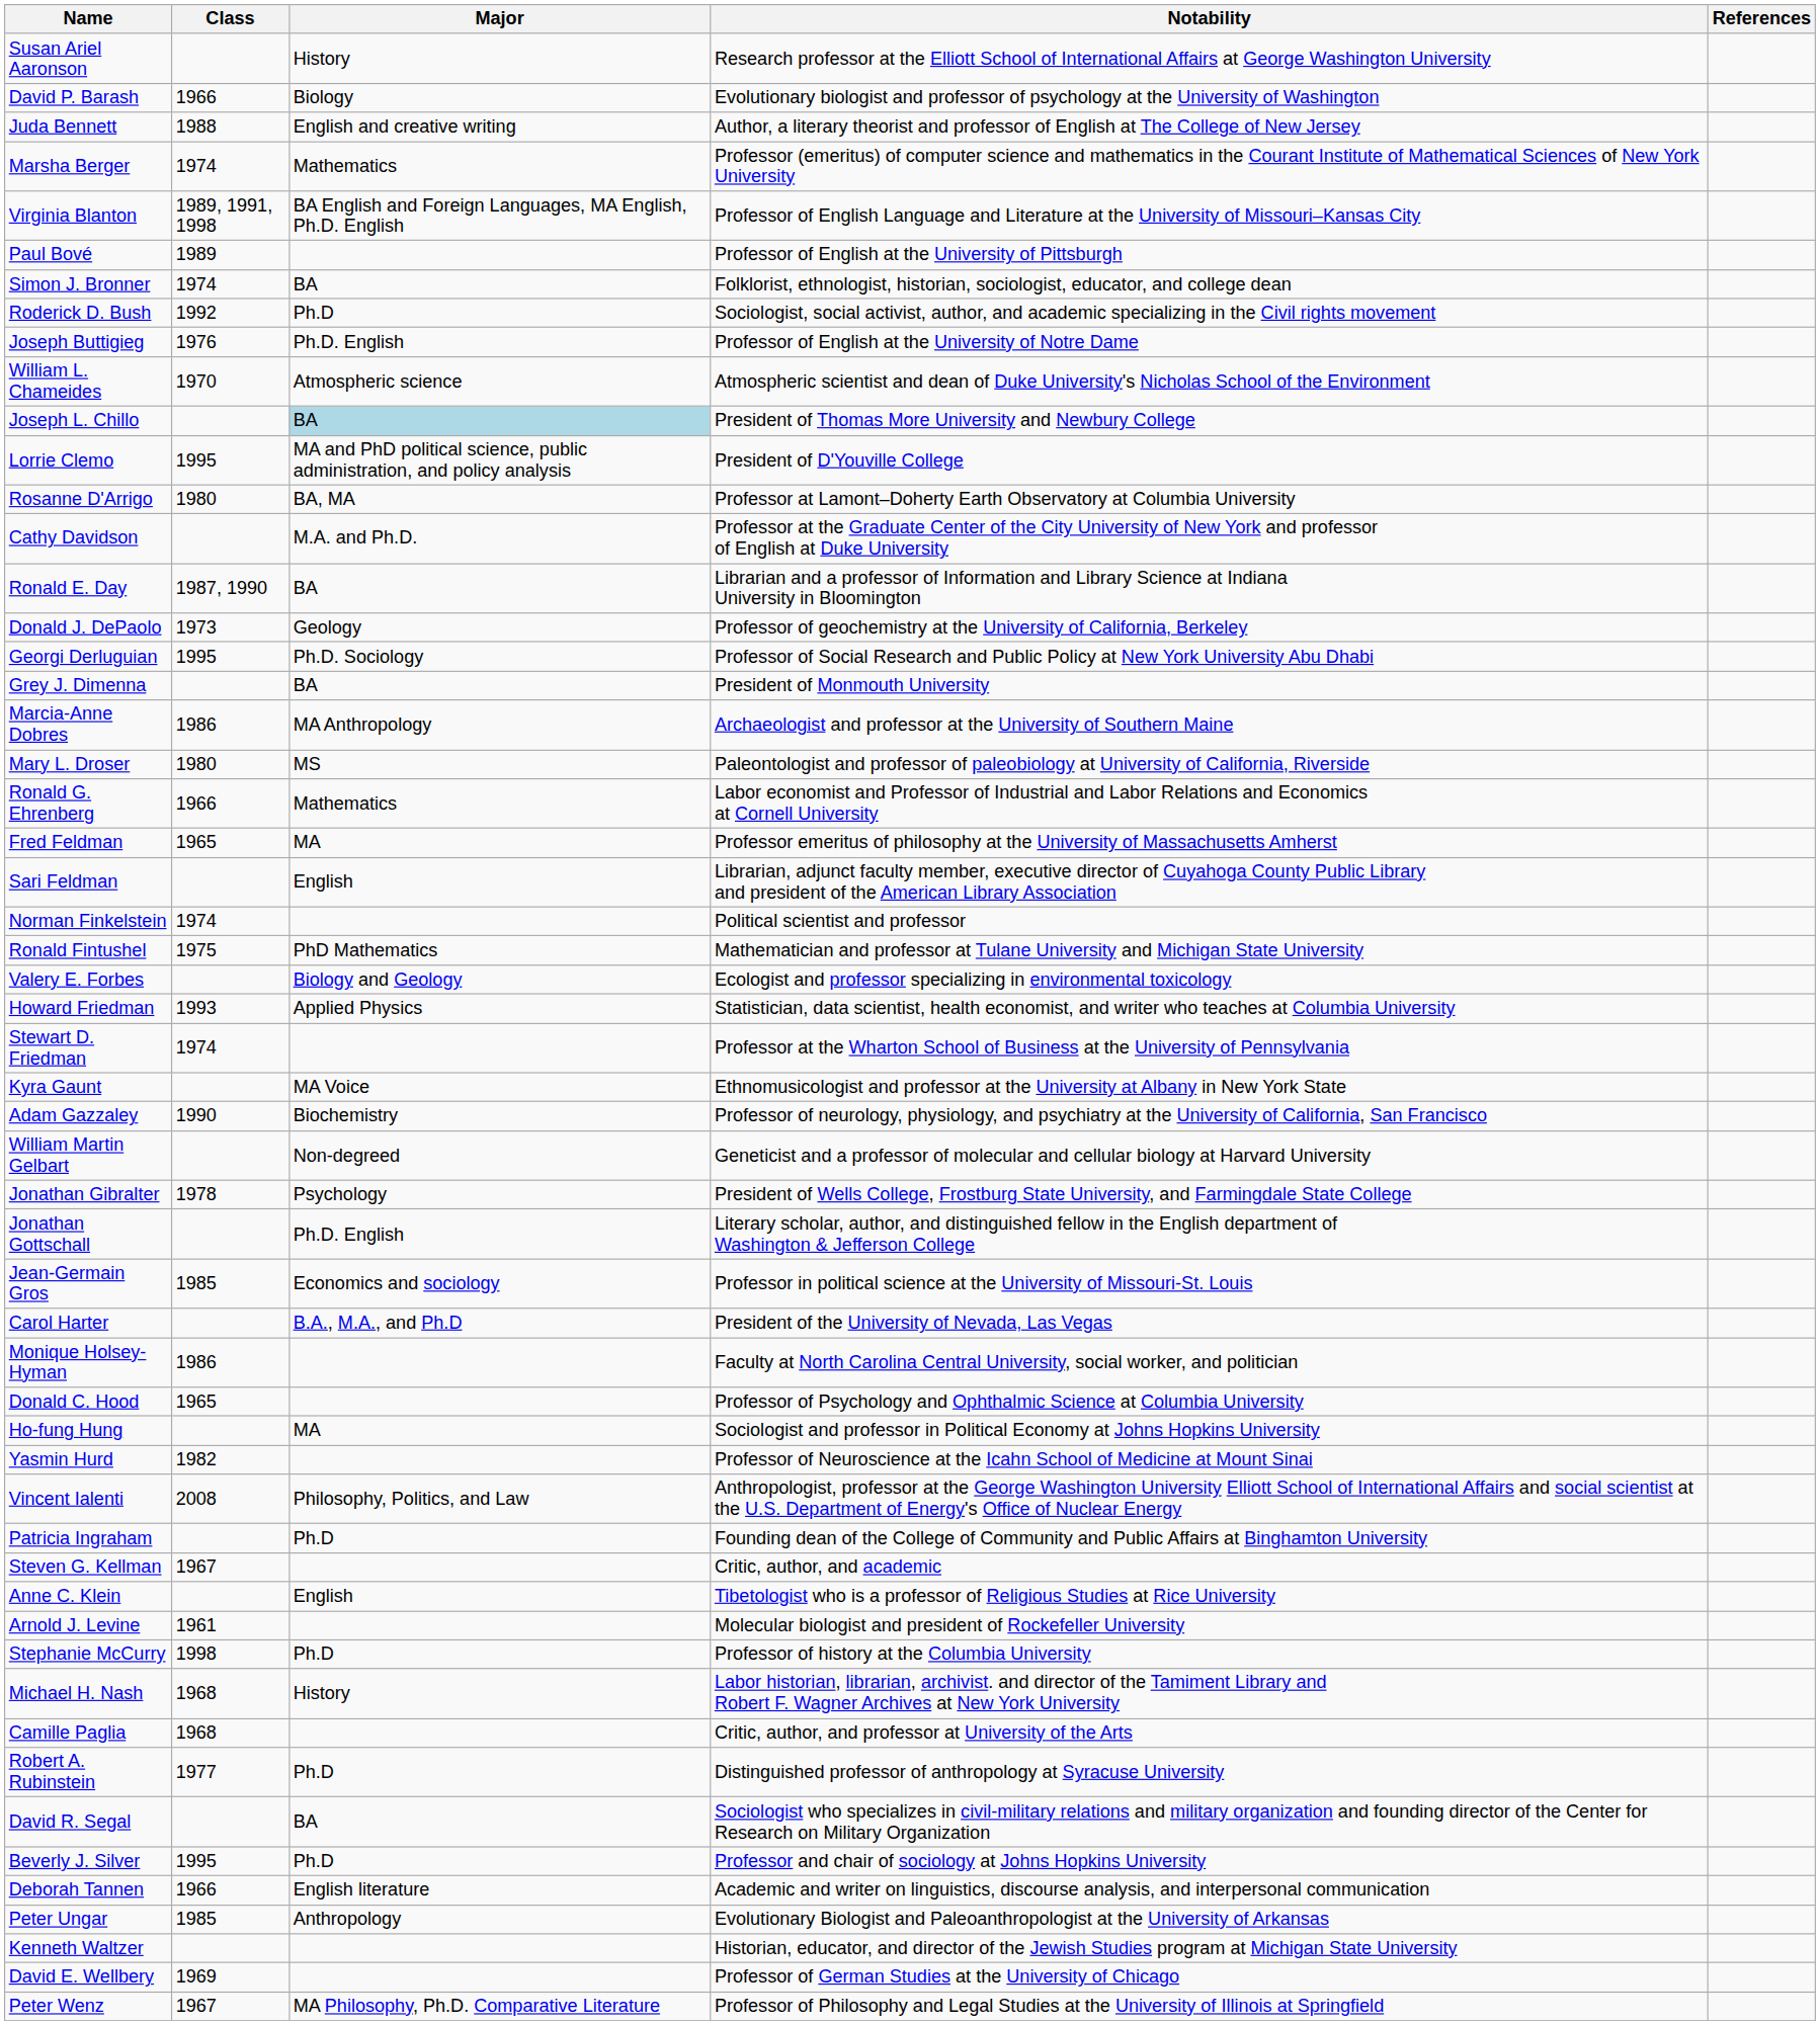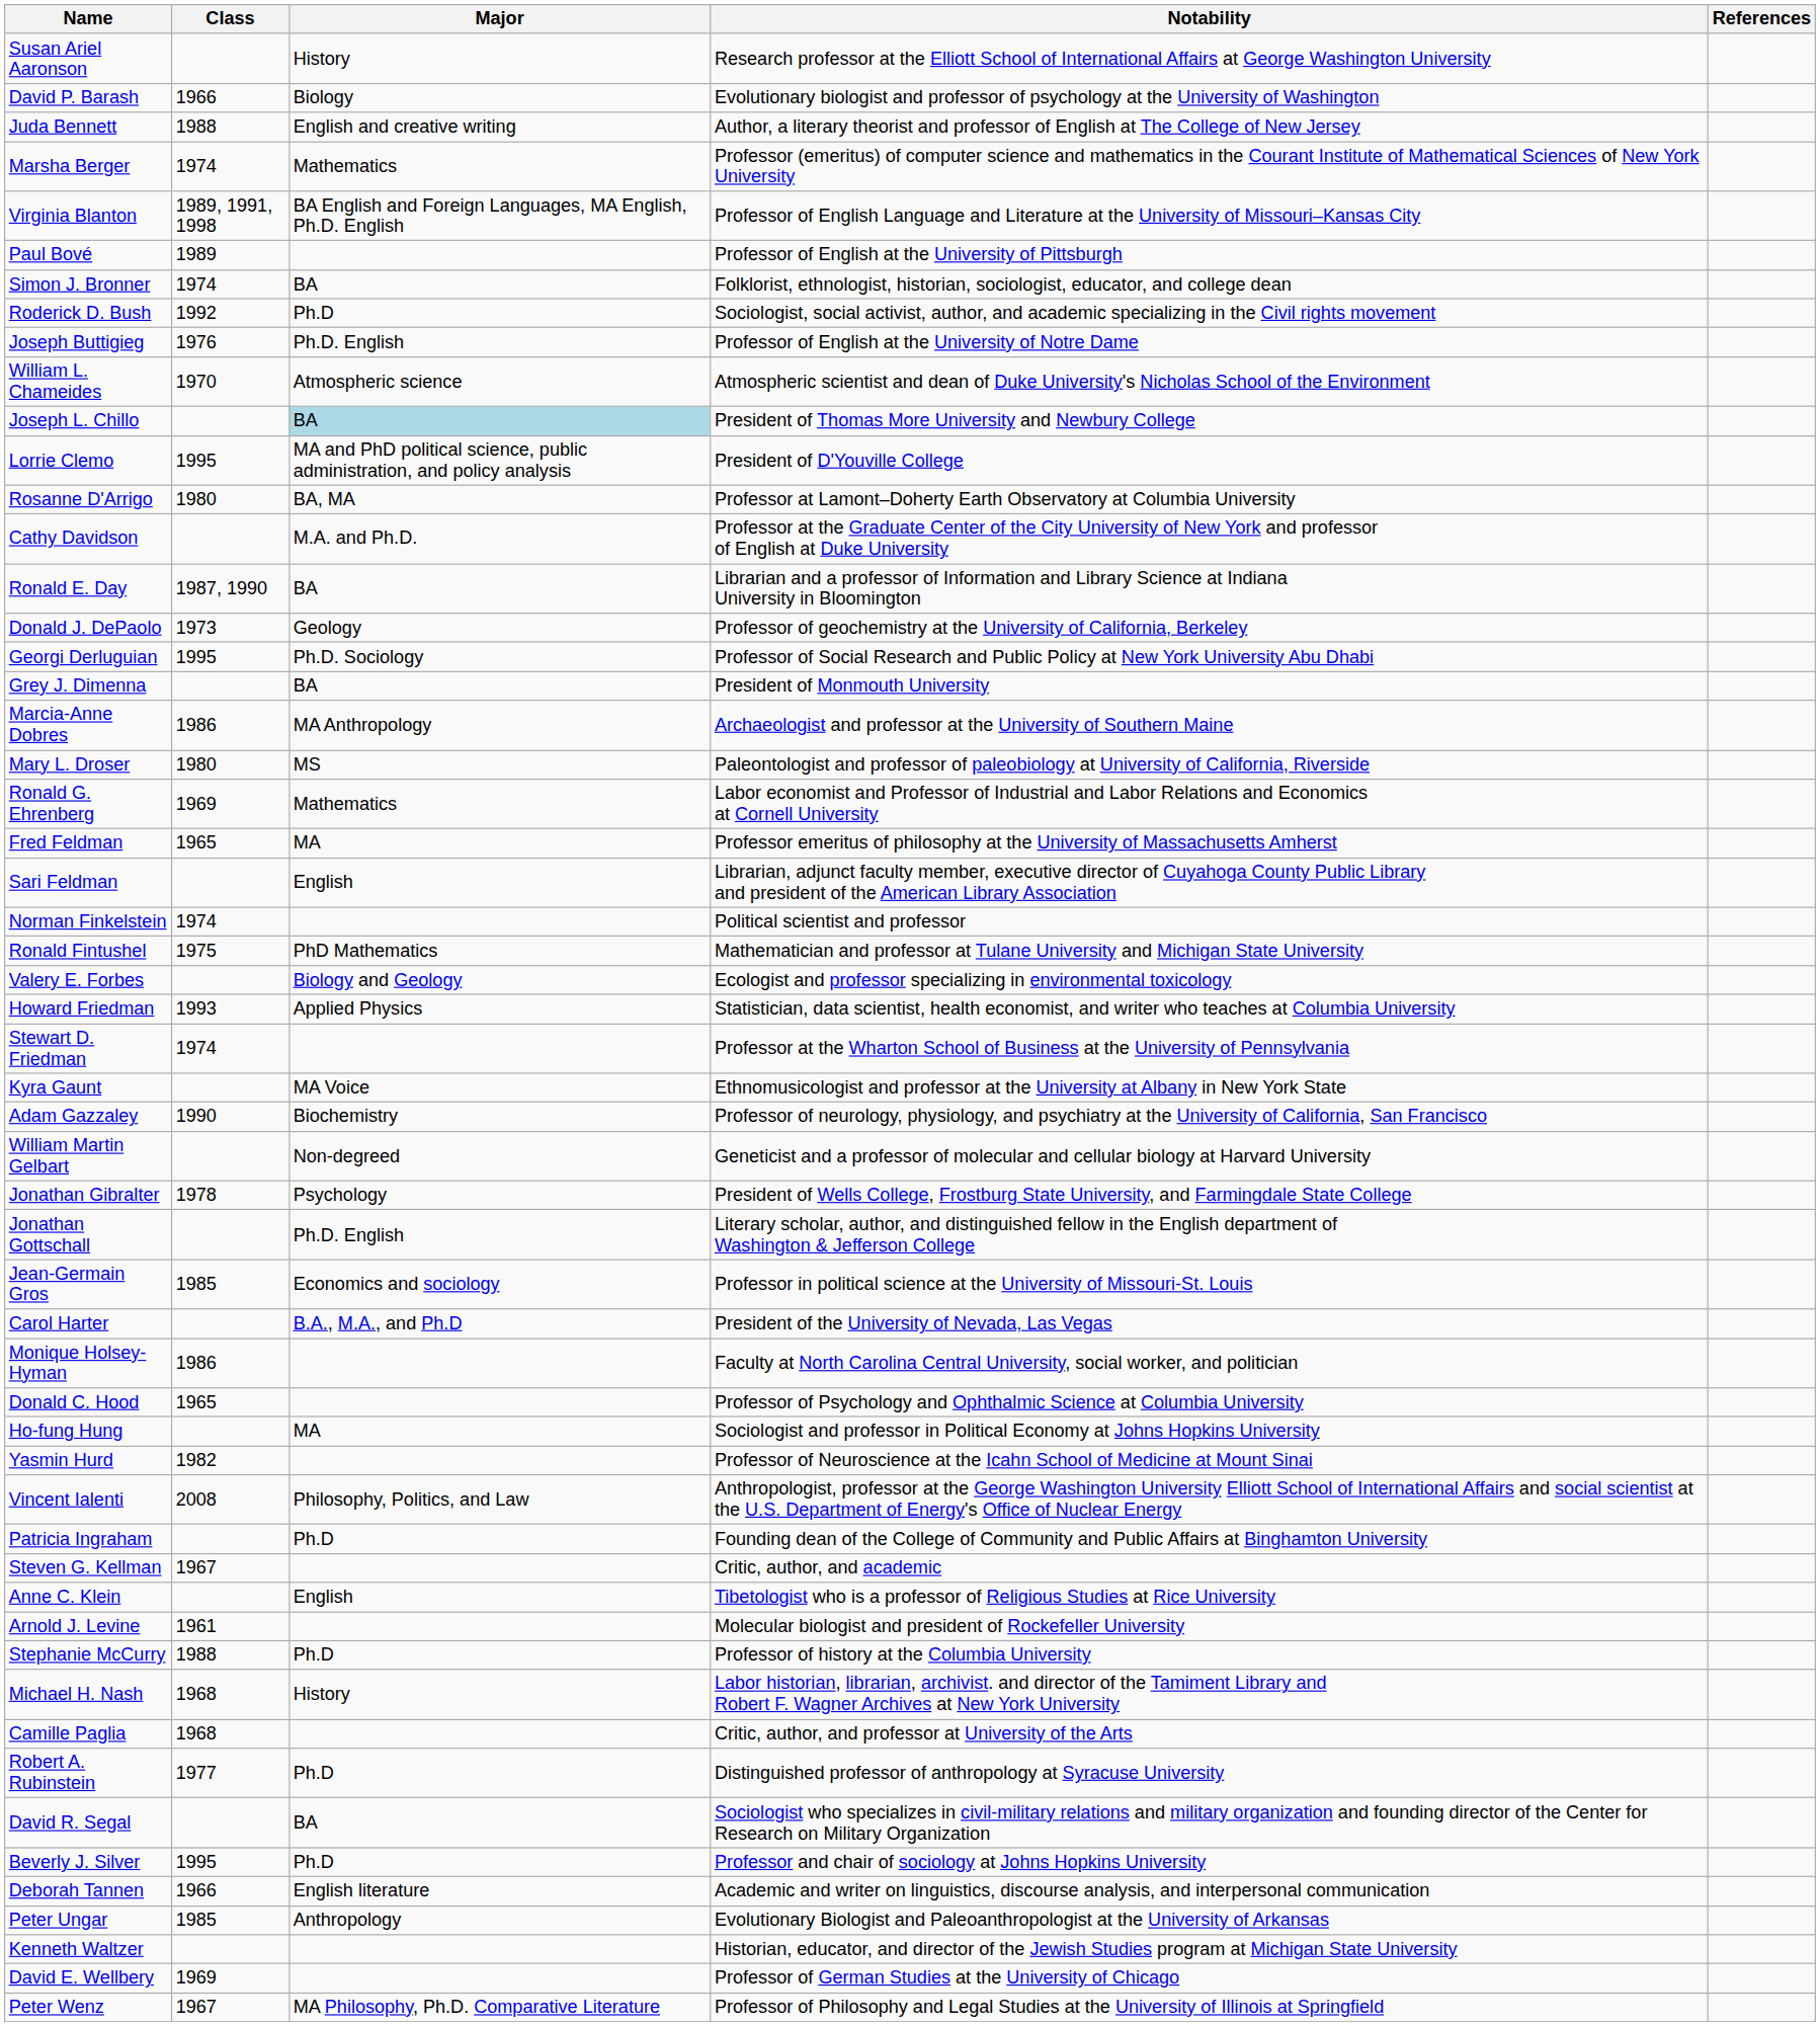Ronald G. Ehrenberg | Class: 1966 -> 1969
Stephanie McCurry | Class: 1998 -> 1988
